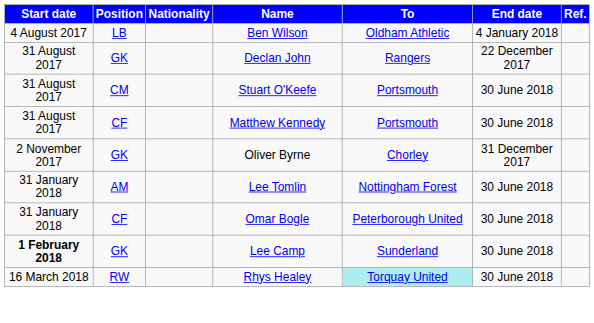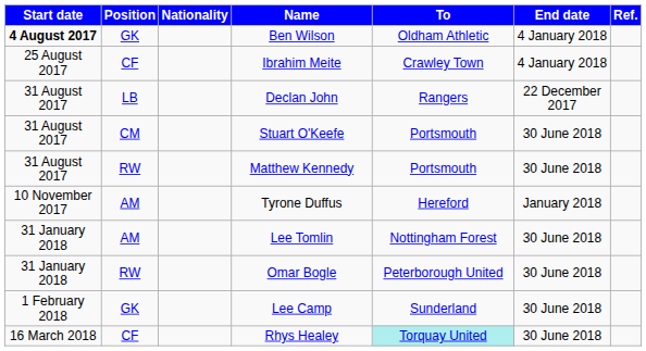Ben Wilson | Start date: normal -> bold
Ben Wilson | Position: LB -> GK
+ row: 25 August 2017 | CF | Ibrahim Meite | Crawley Town | 4 January 2018
Declan John | Position: GK -> LB
Matthew Kennedy | Position: CF -> RW
- row: 2 November 2017 | GK | Oliver Byrne | Chorley | 31 December 2017
+ row: 10 November 2017 | AM | Tyrone Duffus | Hereford | January 2018
Omar Bogle | Position: CF -> RW
Lee Camp | Start date: bold -> normal
Rhys Healey | Position: RW -> CF
